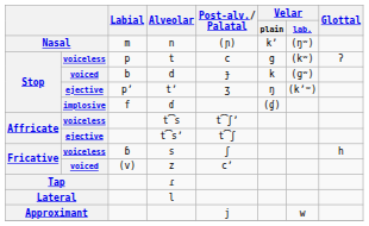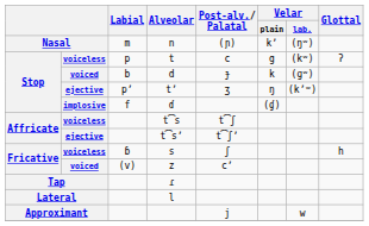t͡s | Post-alv./ Palatal: t͡ʃʼ -> t͡ʃ
t͡sʼ | Post-alv./ Palatal: t͡ʃ -> t͡ʃʼ
